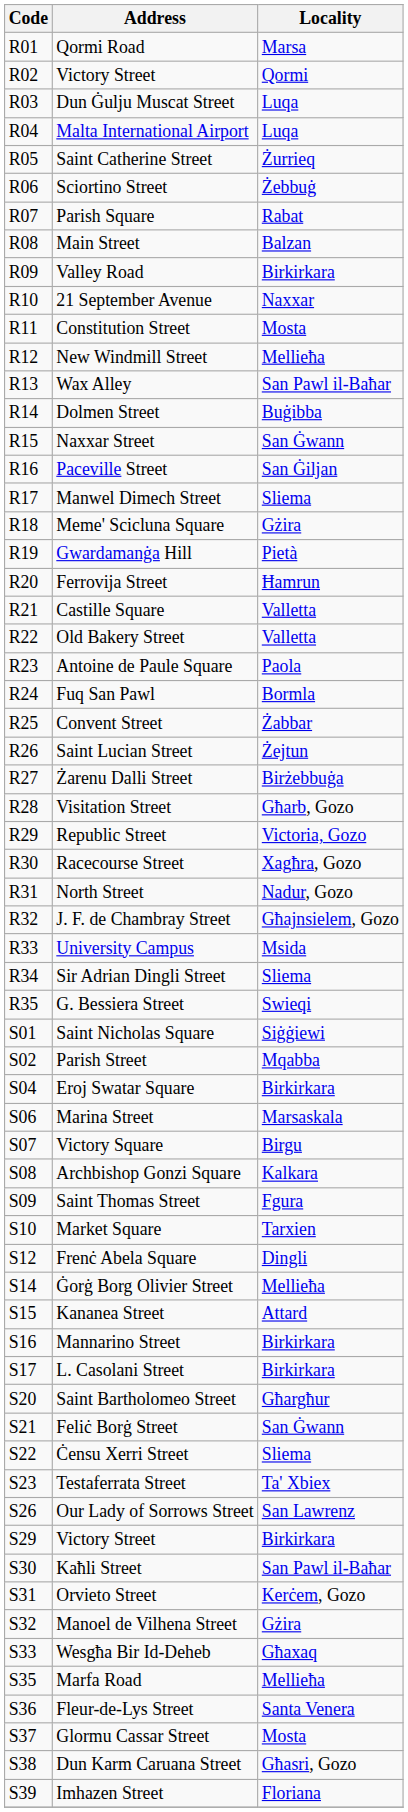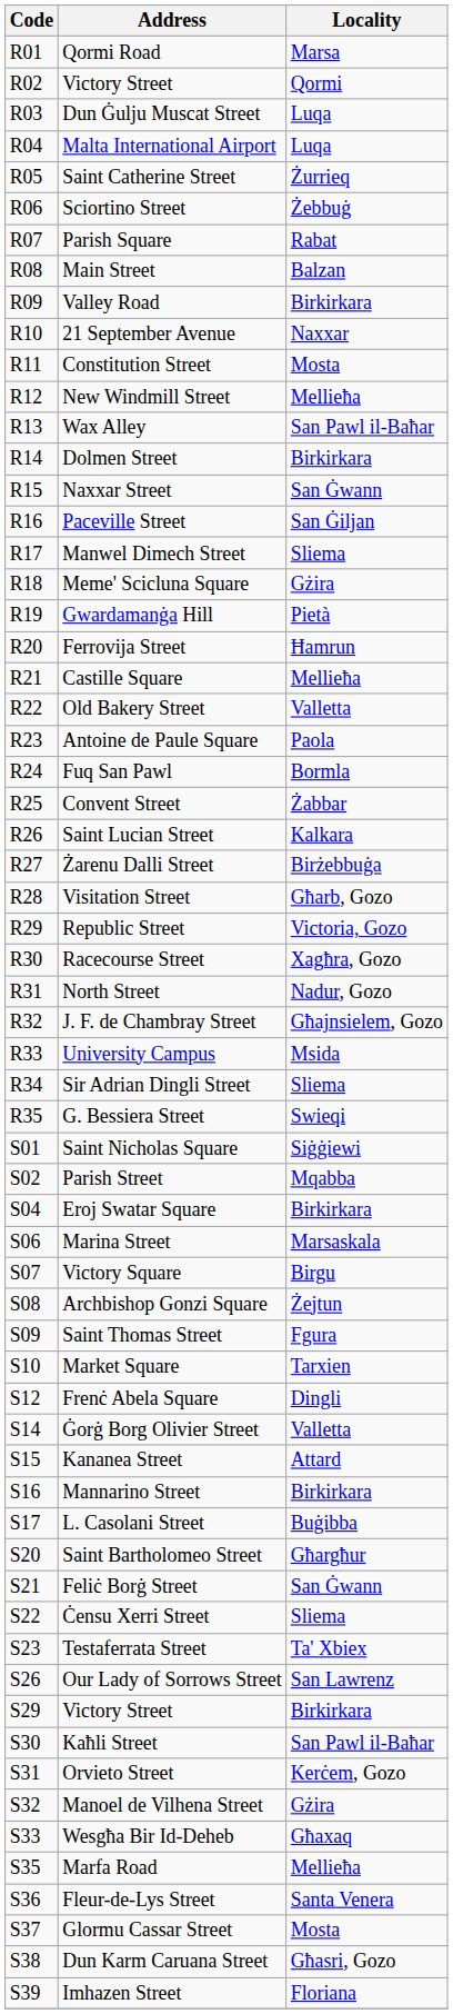Dolmen Street | Locality: Buġibba -> Birkirkara
Castille Square | Locality: Valletta -> Mellieħa
Saint Lucian Street | Locality: Żejtun -> Kalkara
Archbishop Gonzi Square | Locality: Kalkara -> Żejtun
Ġorġ Borg Olivier Street | Locality: Mellieħa -> Valletta
L. Casolani Street | Locality: Birkirkara -> Buġibba
